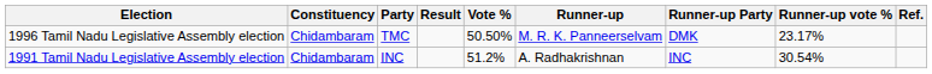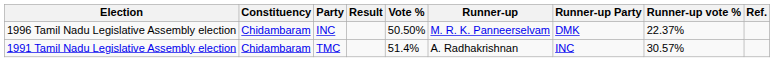1996 Tamil Nadu Legislative Assembly election | Party: TMC -> INC
1996 Tamil Nadu Legislative Assembly election | Runner-up vote %: 23.17% -> 22.37%
1991 Tamil Nadu Legislative Assembly election | Party: INC -> TMC
1991 Tamil Nadu Legislative Assembly election | Vote %: 51.2% -> 51.4%
1991 Tamil Nadu Legislative Assembly election | Runner-up vote %: 30.54% -> 30.57%
